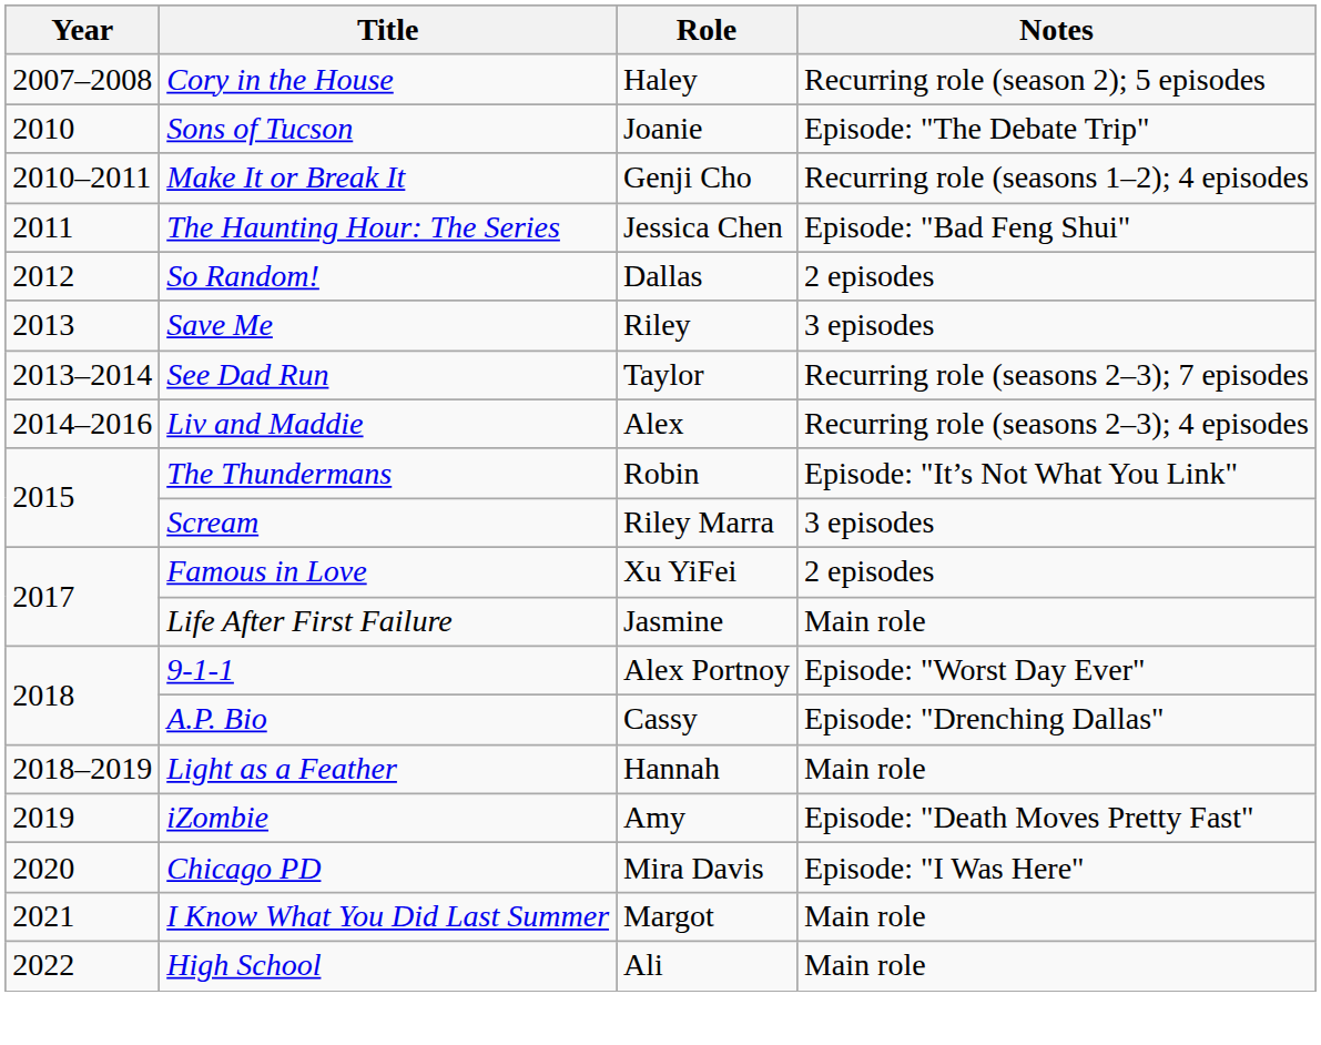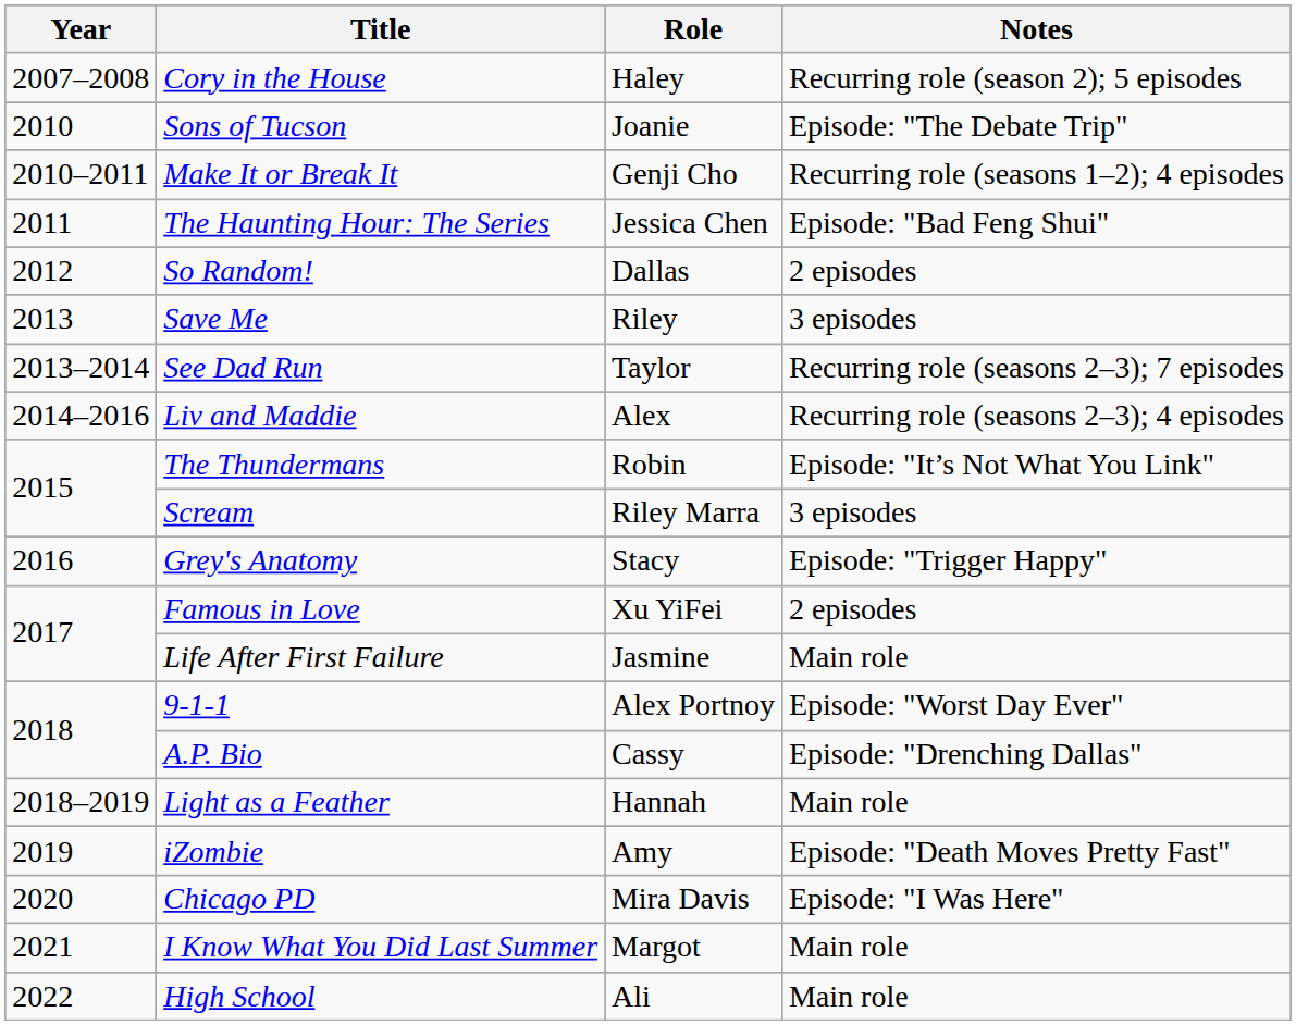+ row: 2016 | Grey's Anatomy | Stacy | Episode: "Trigger Happy"
